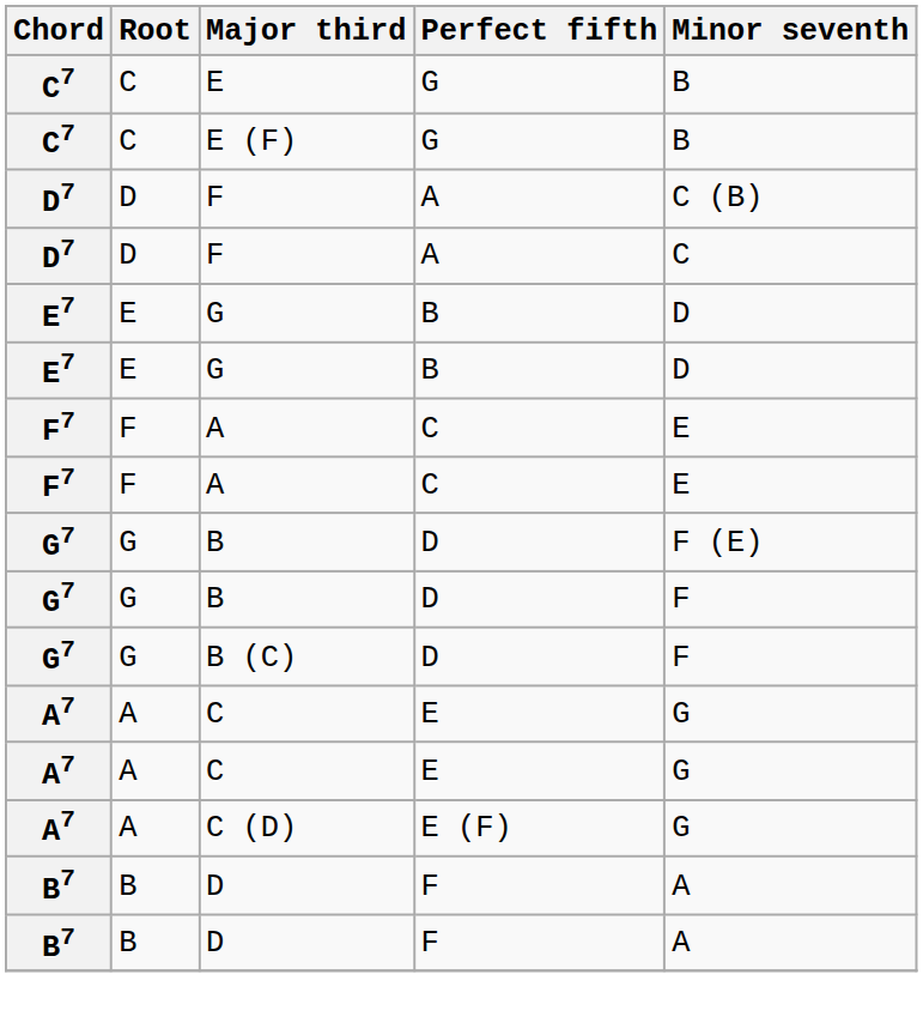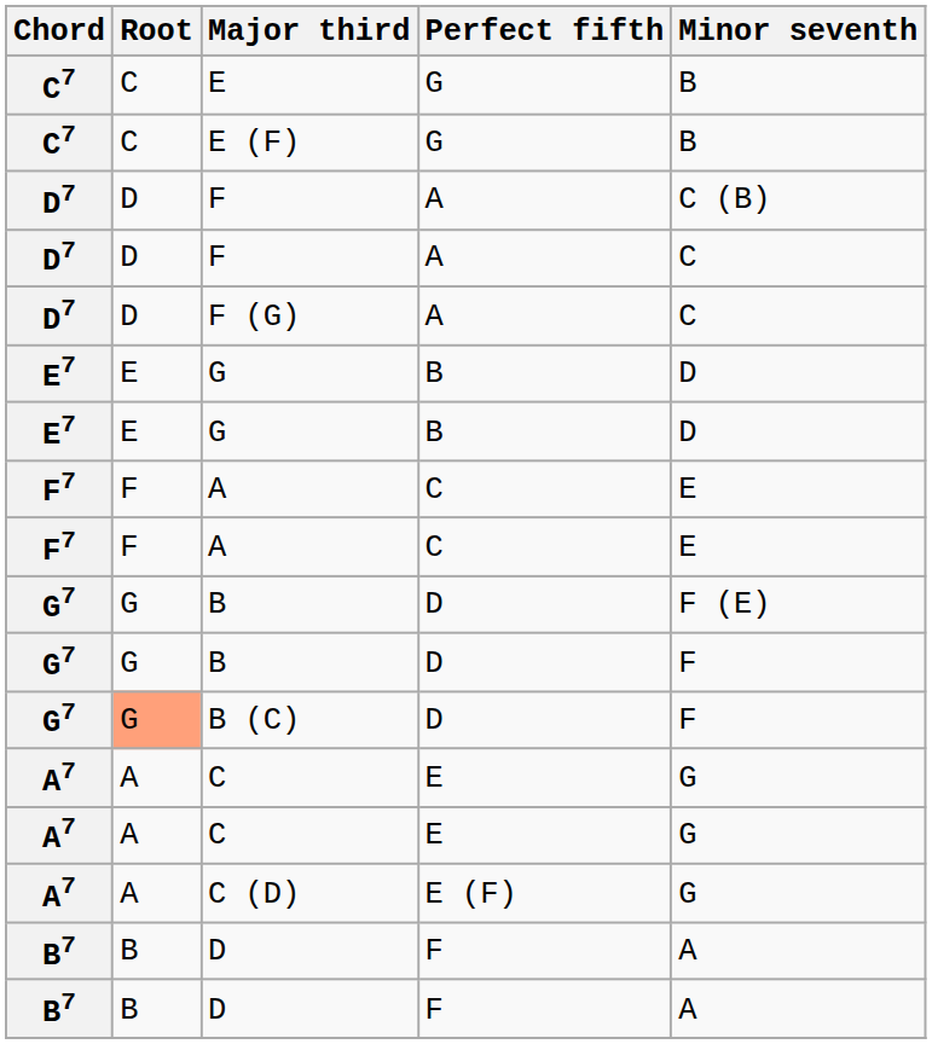+ row: D7 | D | F (G) | A | C
B (C) | Root: no background -> lightsalmon background
